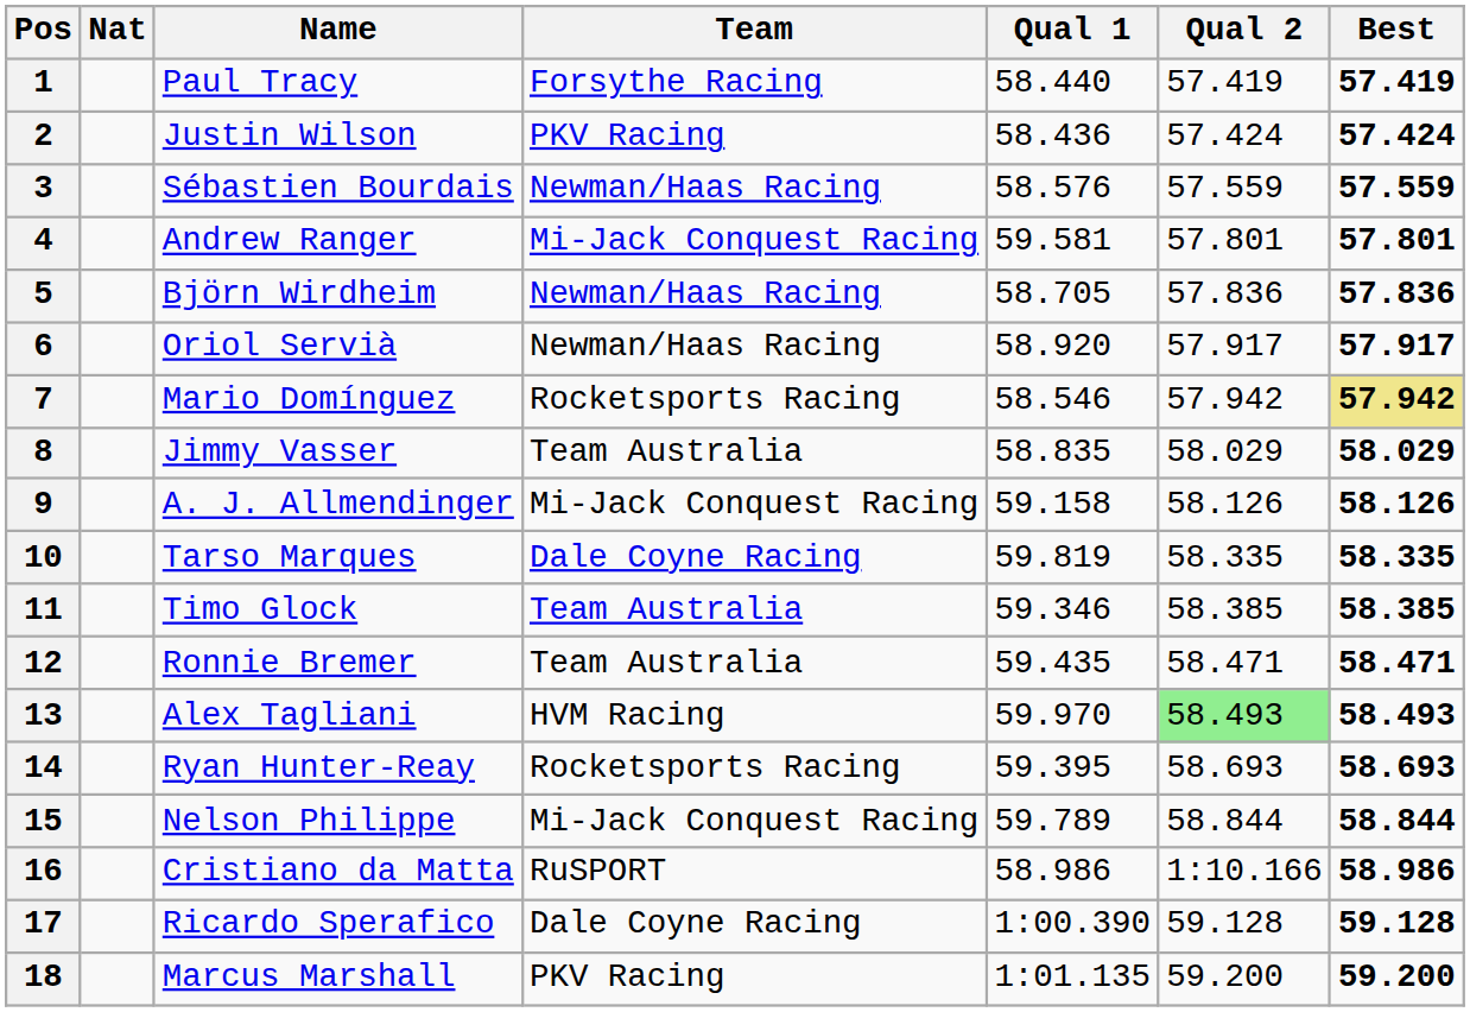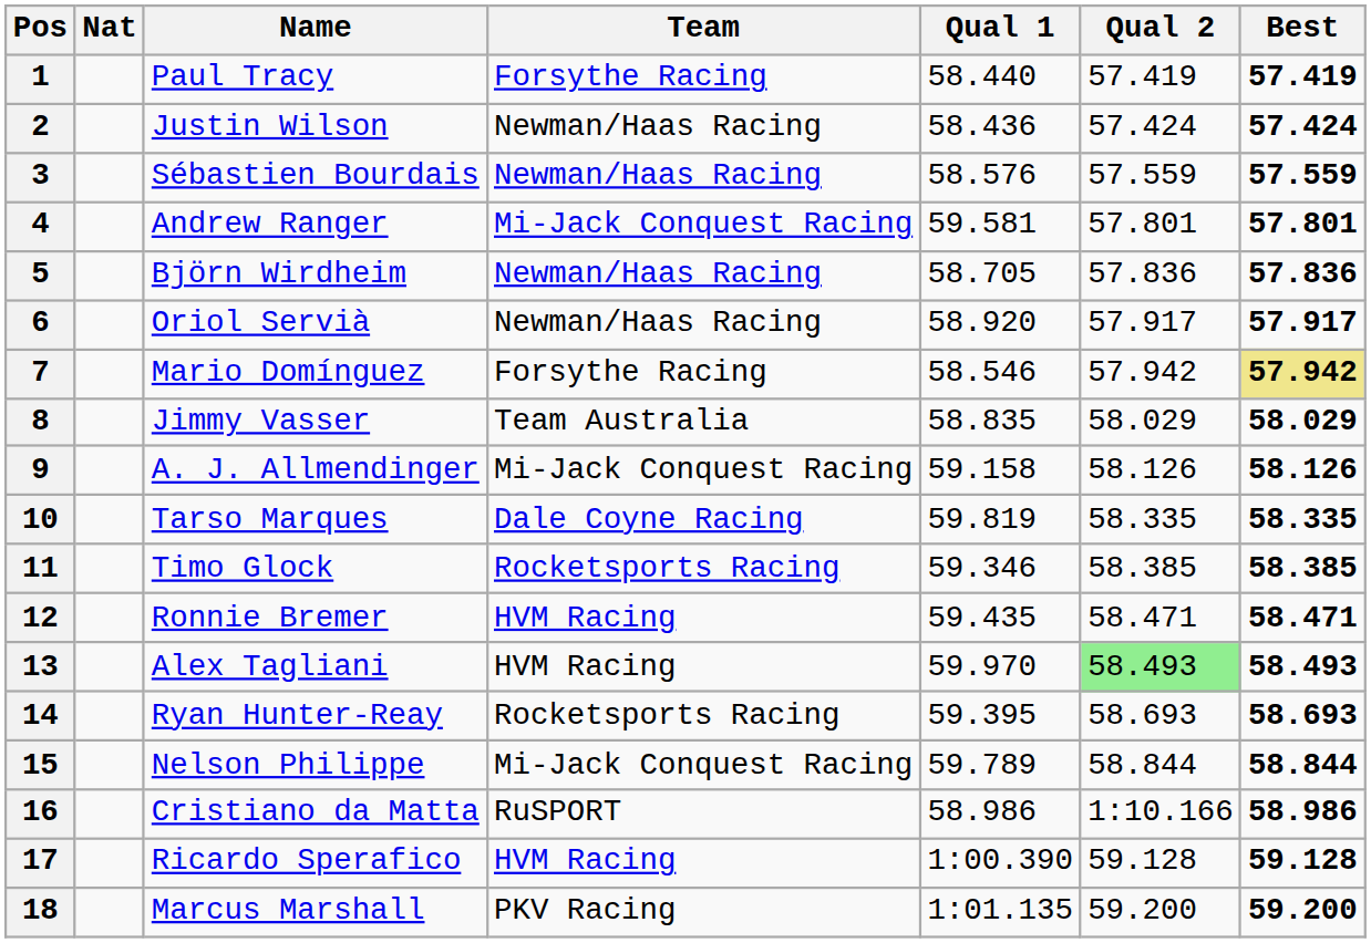2 | Team: PKV Racing -> Newman/Haas Racing
7 | Team: Rocketsports Racing -> Forsythe Racing
11 | Team: Team Australia -> Rocketsports Racing
12 | Team: Team Australia -> HVM Racing
17 | Team: Dale Coyne Racing -> HVM Racing
